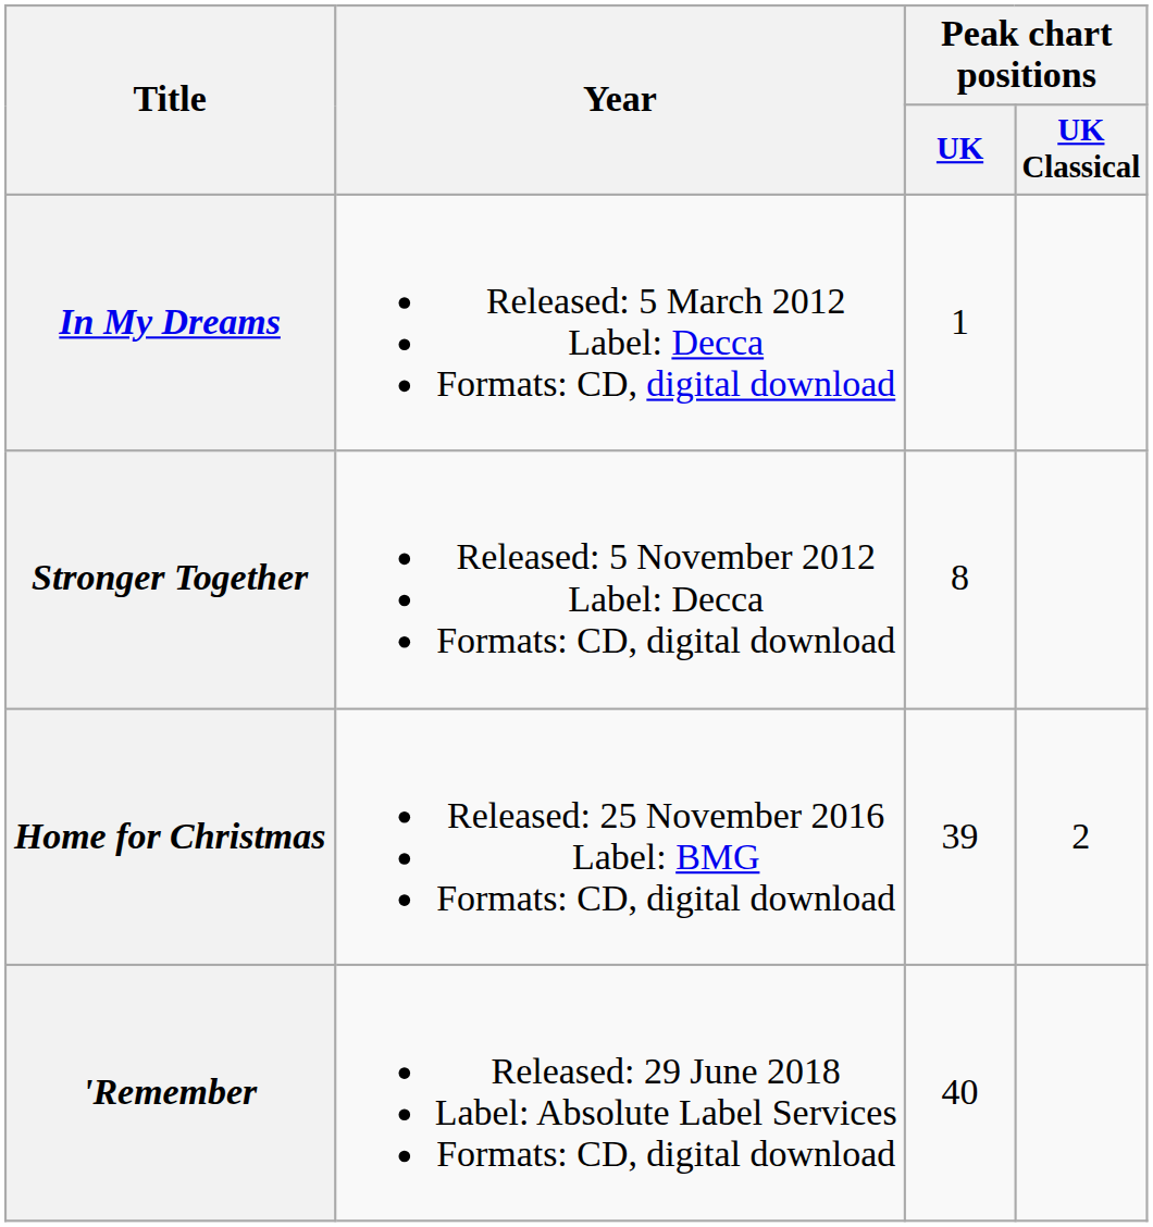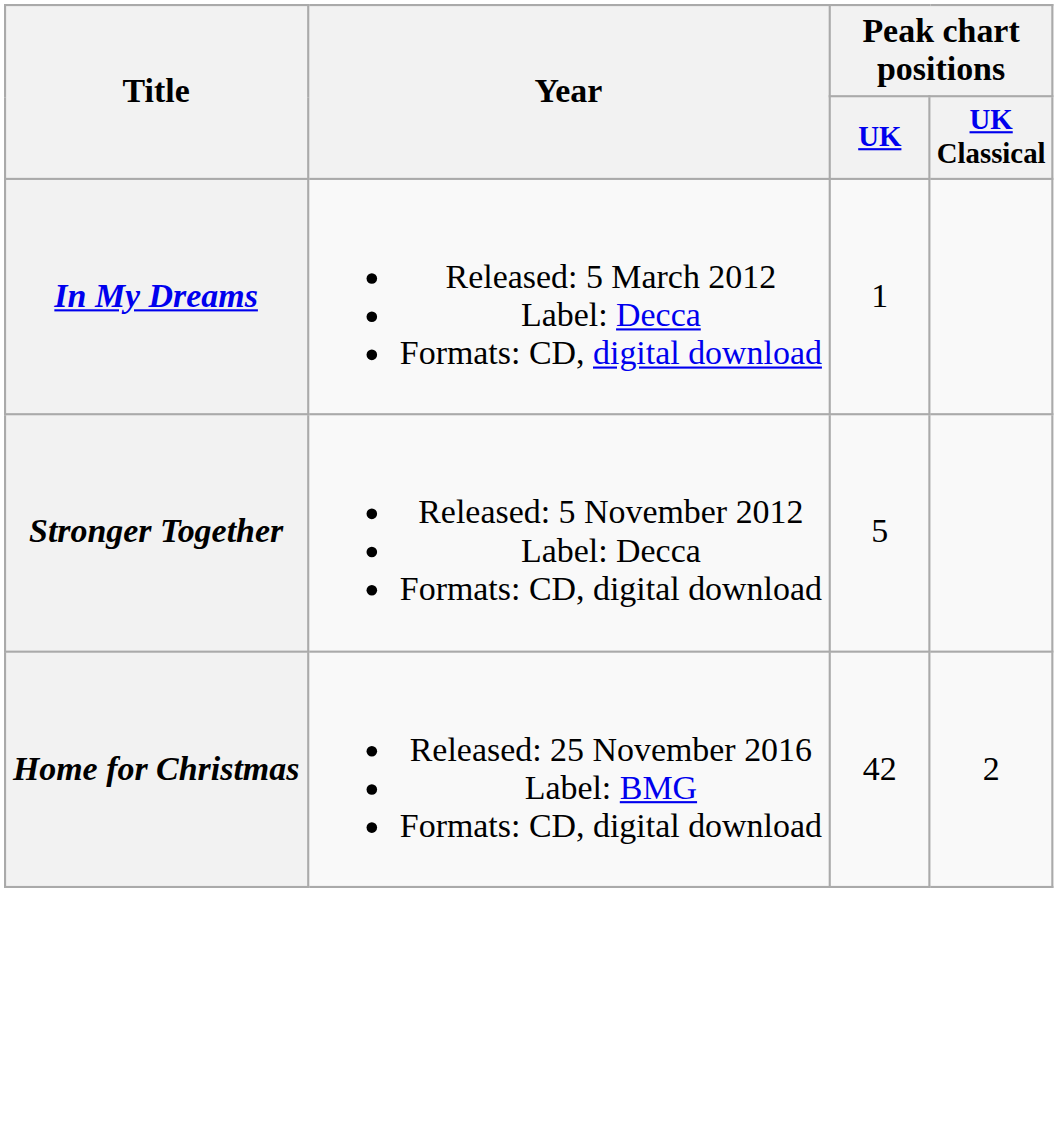Stronger Together | Peak chart positions / UK: 8 -> 5
Home for Christmas | Peak chart positions / UK: 39 -> 42
- row: 'Remember | Released: 29 June 2018 Label: Absolute Label Services Formats: CD, digital download | 40
